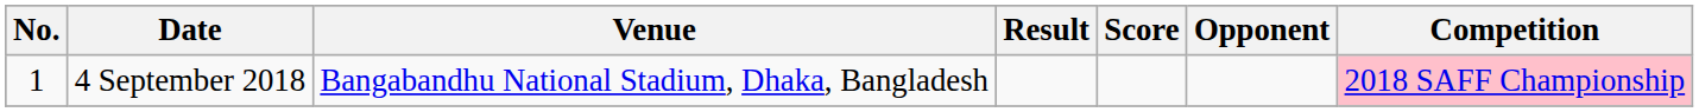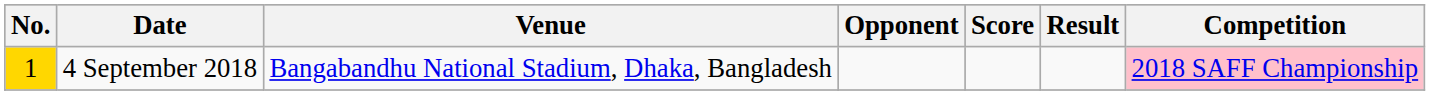columns swapped: Opponent <-> Result
4 September 2018 | No.: no background -> gold background
